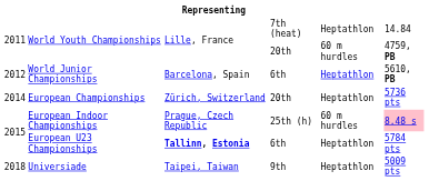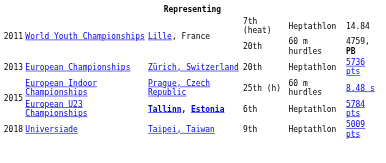- row: 2012 | World Junior Championships | Barcelona, Spain | 6th | Heptathlon | 5610, PB
European Championships | column 1: 2014 -> 2013
European Indoor Championships | column 6: pink background -> no background
